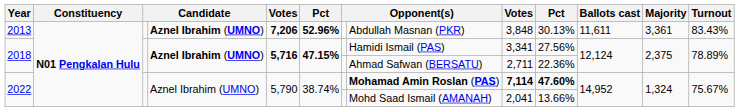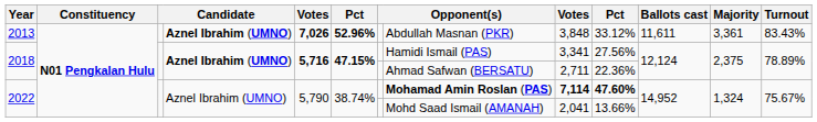2013 | column 5: 7,206 -> 7,026
2013 | column 10: 30.13% -> 33.12%
